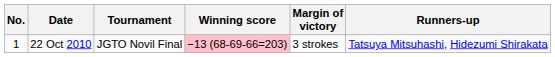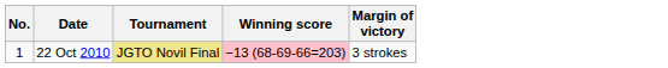- column: Runners-up | Tatsuya Mitsuhashi, Hidezumi Shirakata
22 Oct 2010 | Tournament: no background -> khaki background
